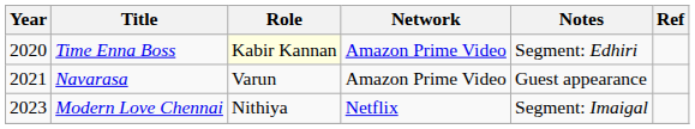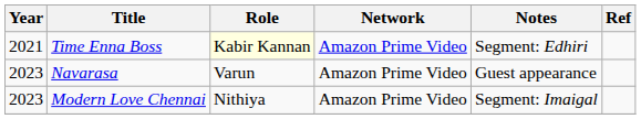Time Enna Boss | Year: 2020 -> 2021
Navarasa | Year: 2021 -> 2023
Modern Love Chennai | Network: Netflix -> Amazon Prime Video
